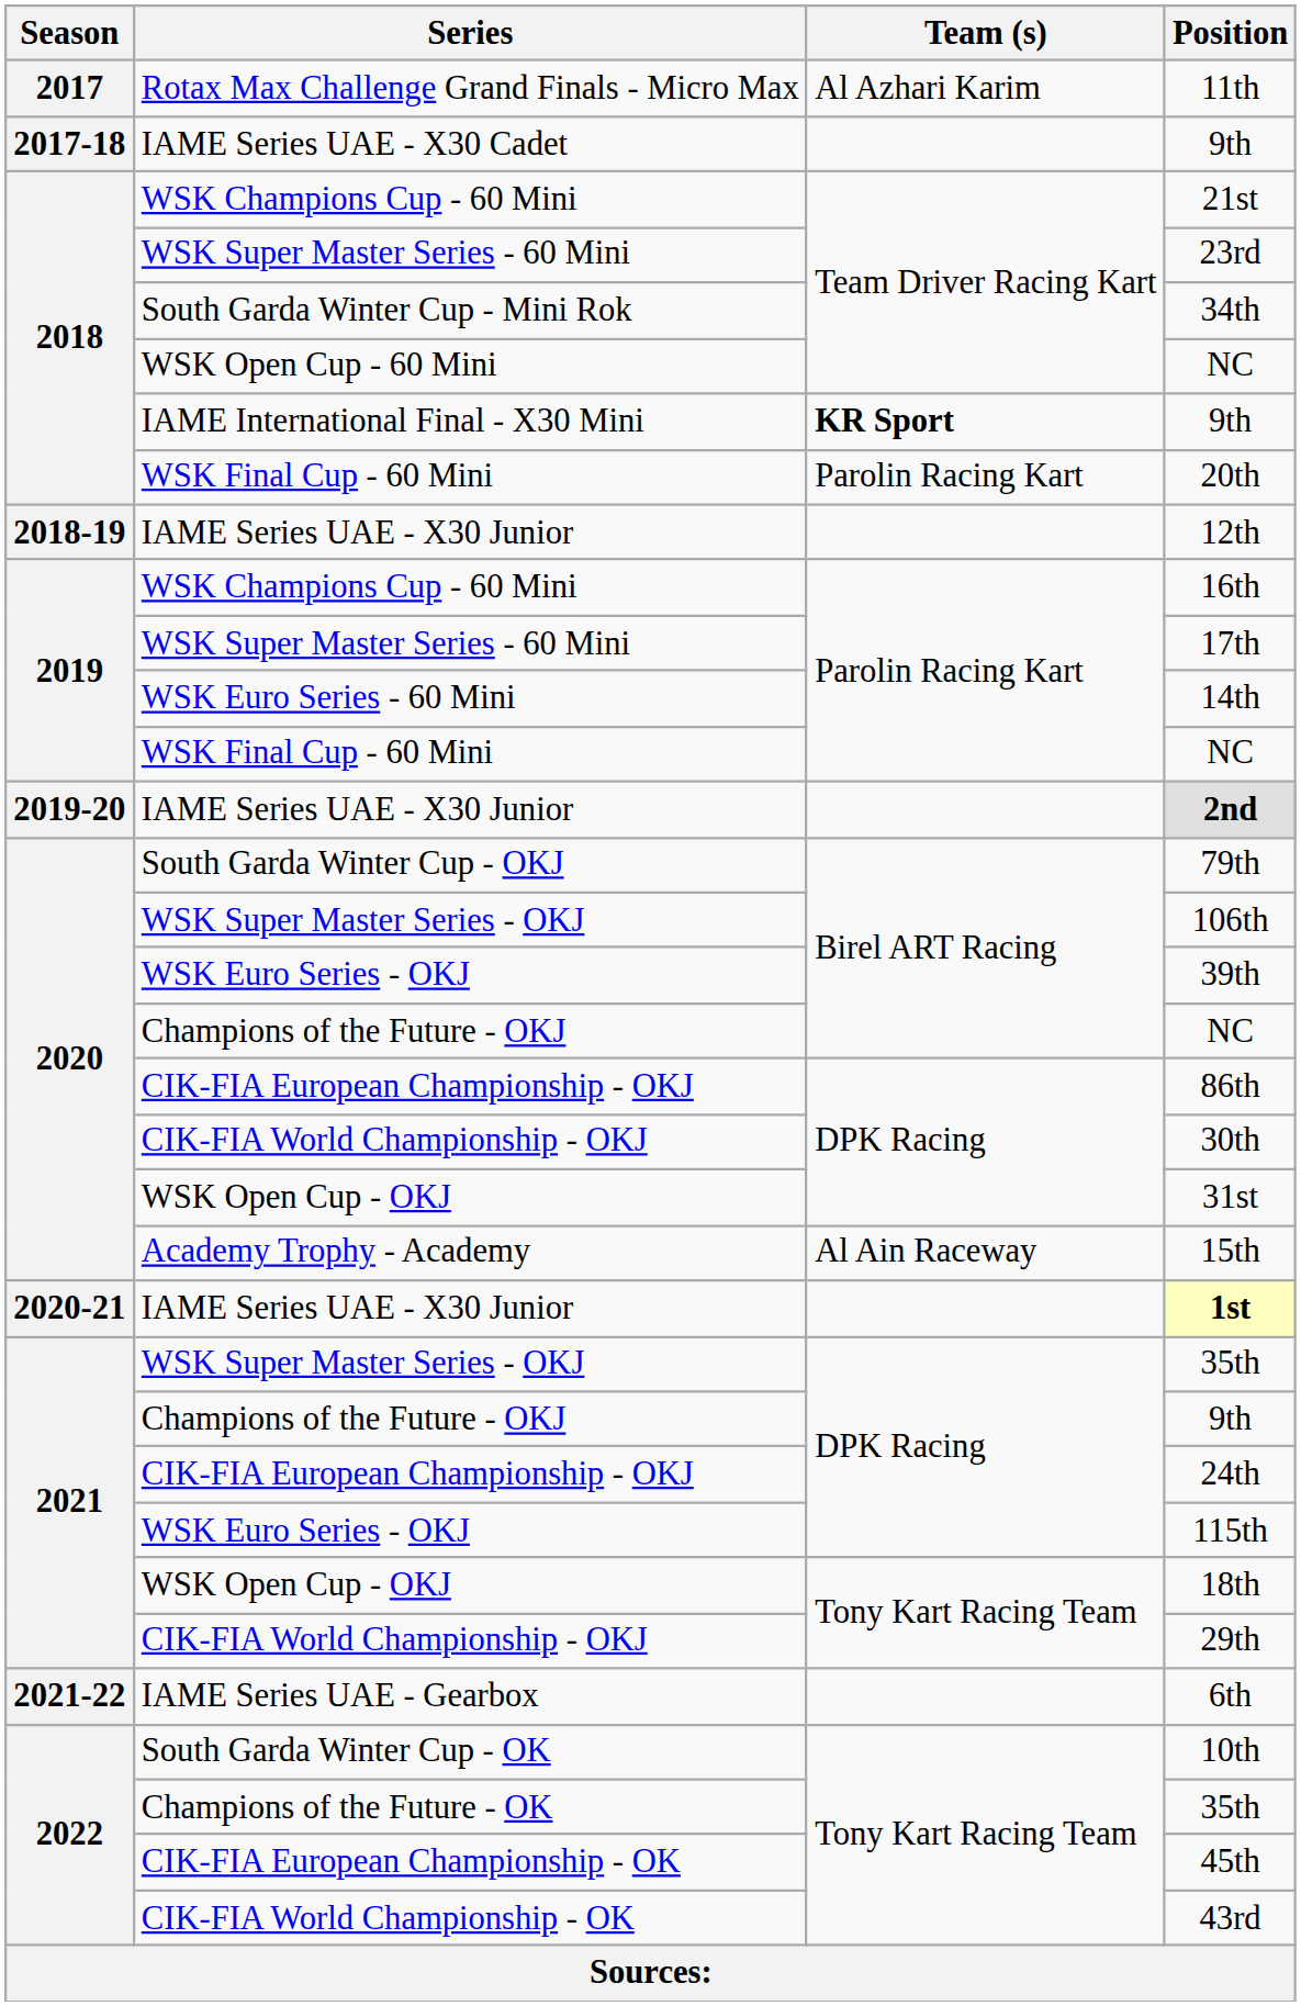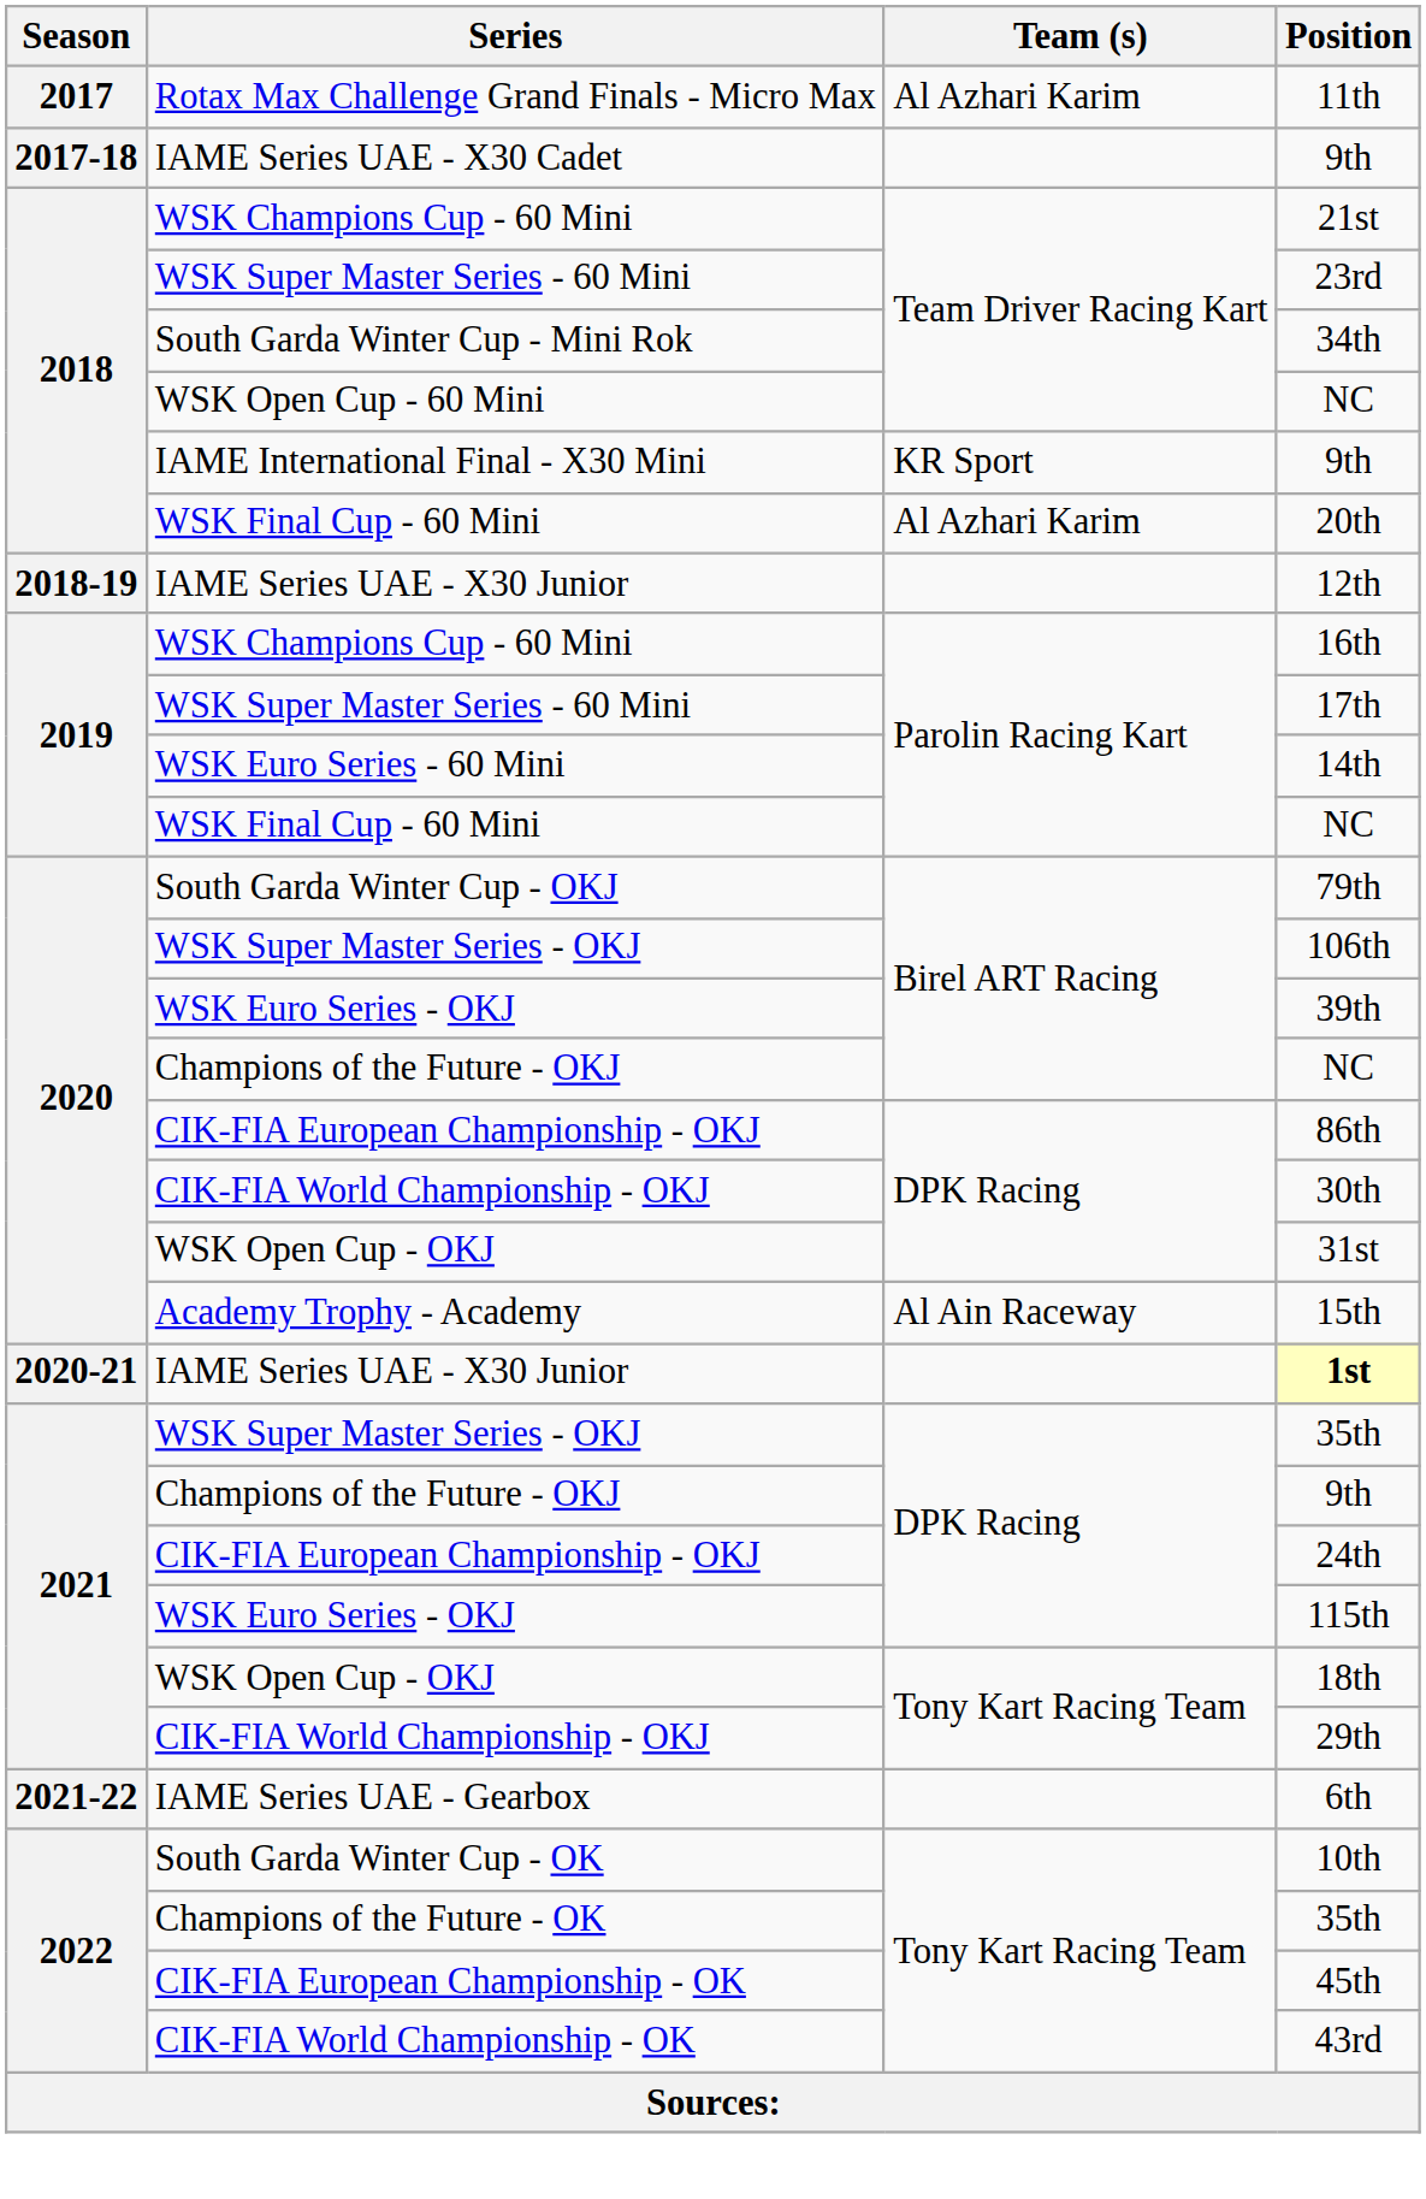IAME International Final - X30 Mini / 9th | Team (s): bold -> normal
20th | Team (s): Parolin Racing Kart -> Al Azhari Karim
- row: 2019-20 | IAME Series UAE - X30 Junior | 2nd
